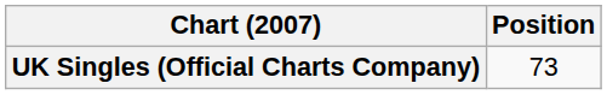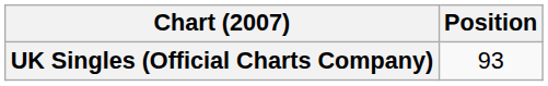UK Singles (Official Charts Company) | Position: 73 -> 93
